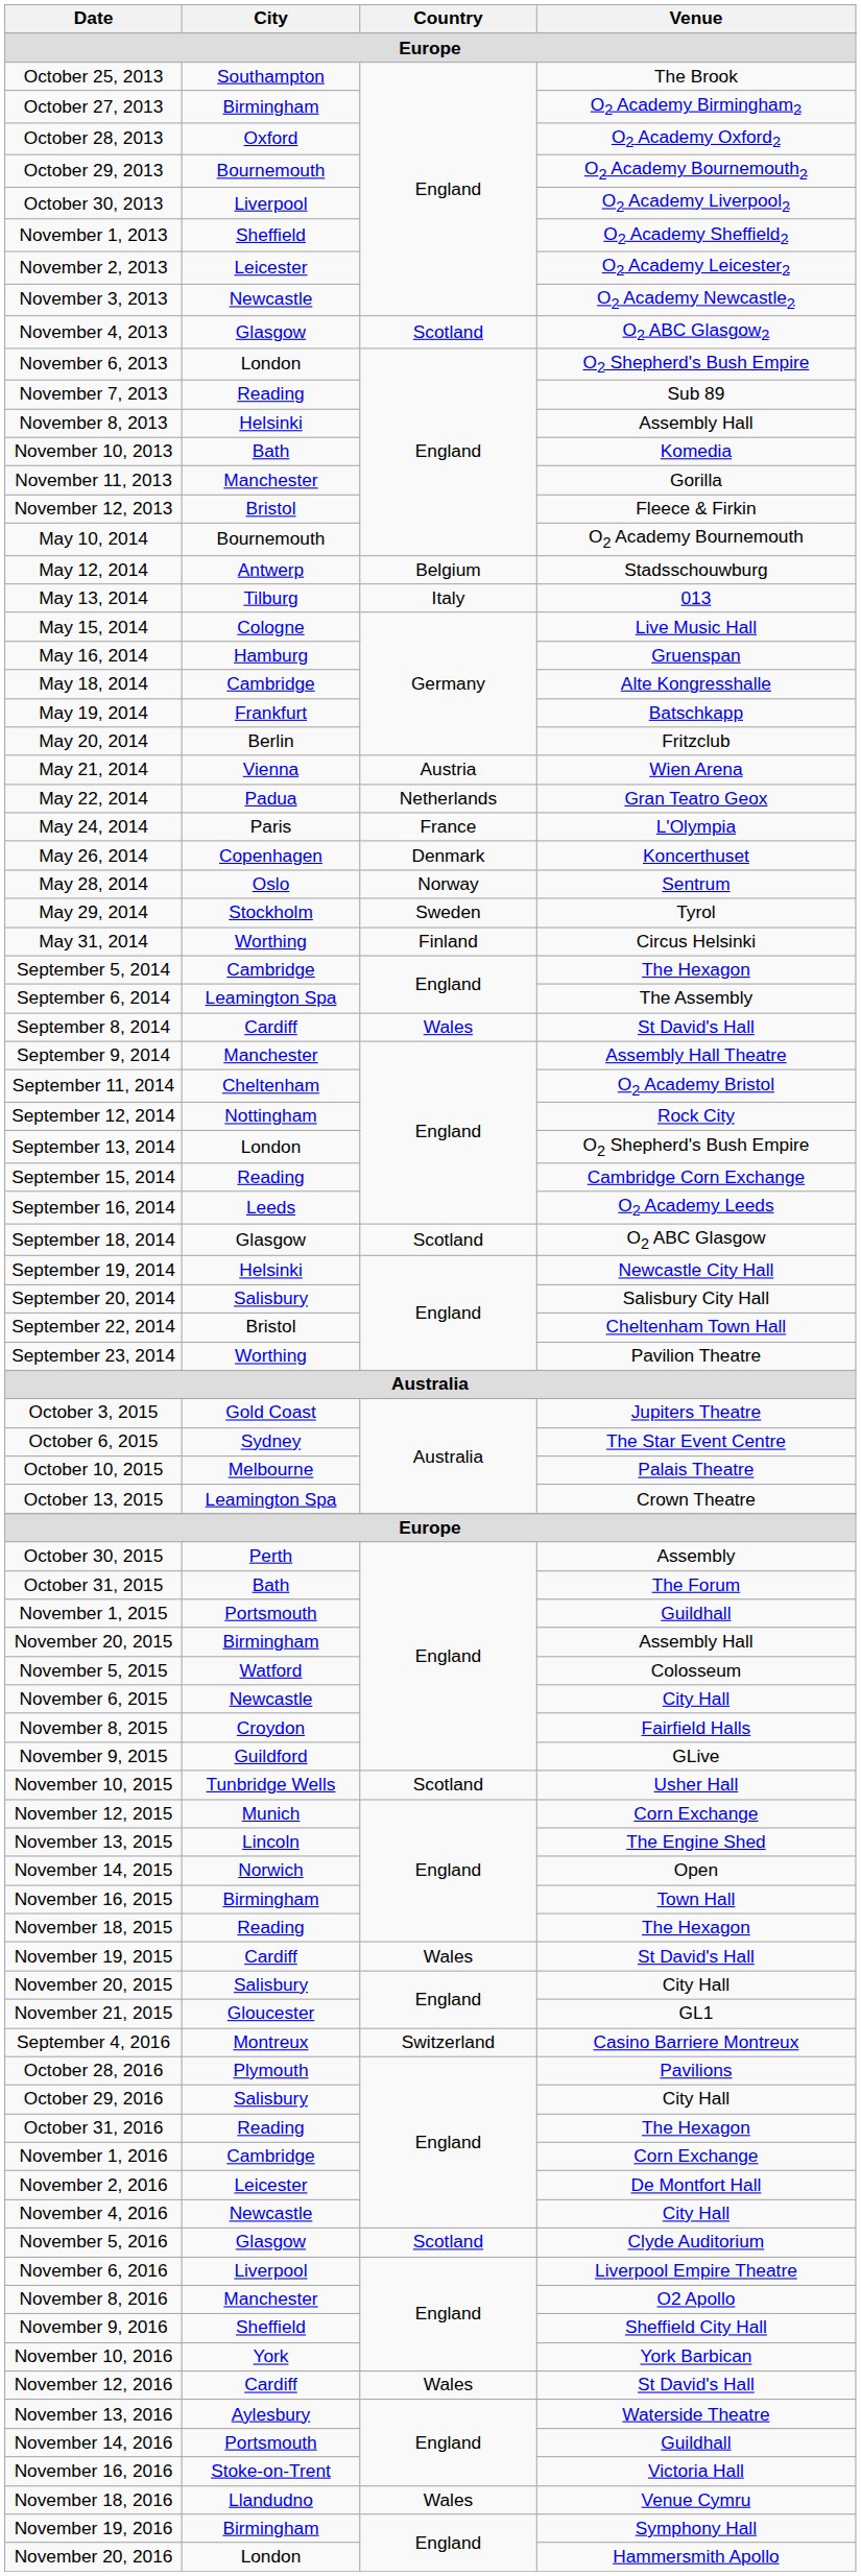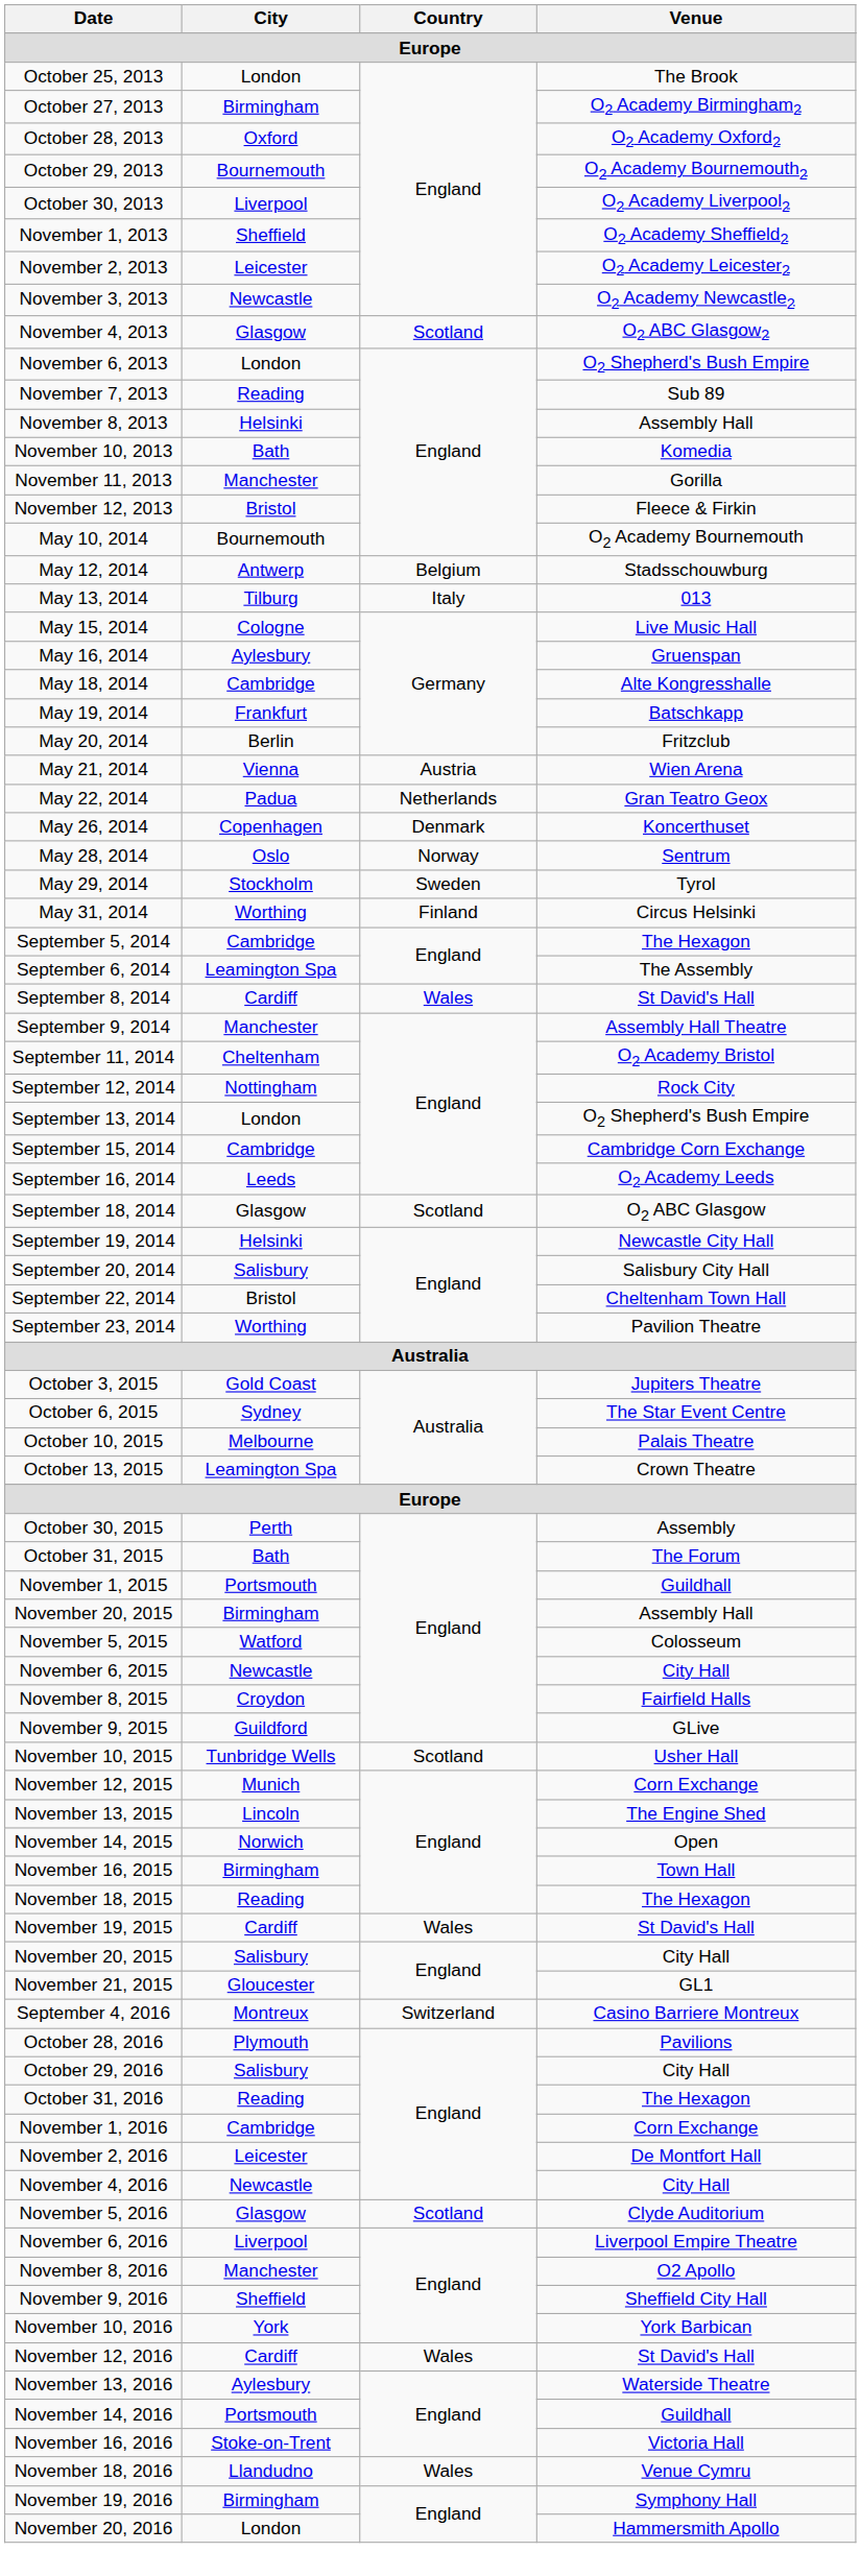October 25, 2013 | City: Southampton -> London
May 16, 2014 | City: Hamburg -> Aylesbury
- row: May 24, 2014 | Paris | France | L'Olympia
September 15, 2014 | City: Reading -> Cambridge
